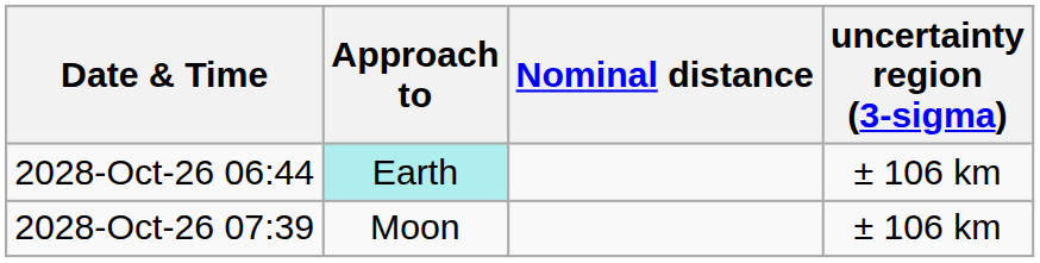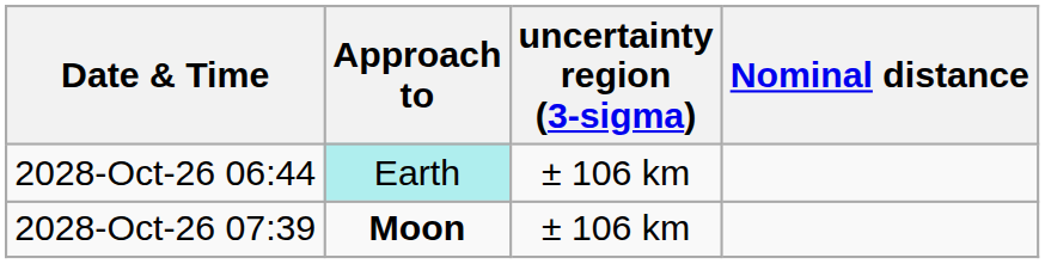columns swapped: Nominal distance <-> uncertainty region (3-sigma)
2028-Oct-26 07:39 | Approach to: normal -> bold
